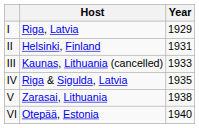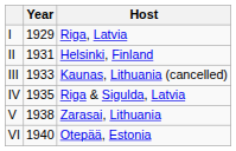columns swapped: Year <-> Host
